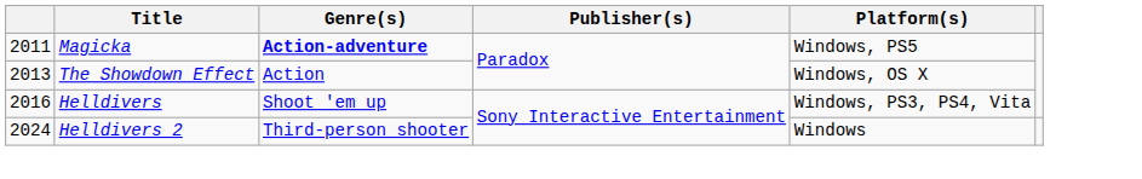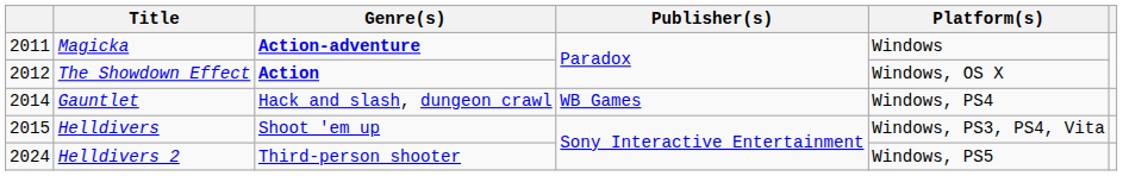Magicka | Platform(s): Windows, PS5 -> Windows
The Showdown Effect | column 1: 2013 -> 2012
The Showdown Effect | Genre(s): normal -> bold
+ row: 2014 | Gauntlet | Hack and slash, dungeon crawl | WB Games | Windows, PS4
Helldivers | column 1: 2016 -> 2015
Helldivers 2 | Platform(s): Windows -> Windows, PS5
